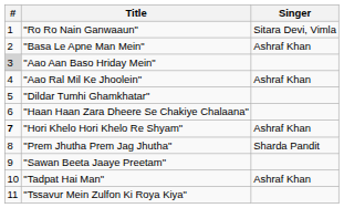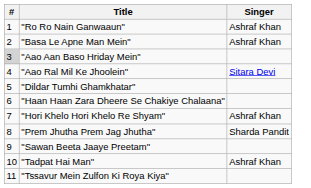"Ro Ro Nain Ganwaaun" | Singer: Sitara Devi, Vimla -> Ashraf Khan
"Aao Ral Mil Ke Jhoolein" | Singer: Ashraf Khan -> Sitara Devi
"Hori Khelo Hori Khelo Re Shyam" | #: bold -> normal
